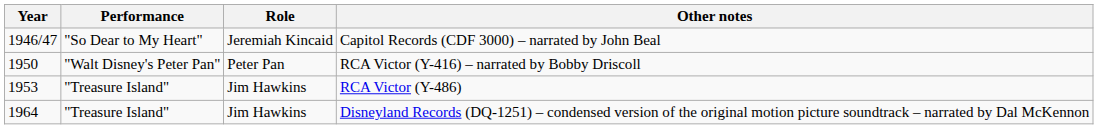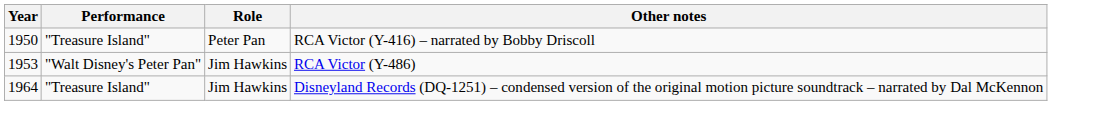- row: 1946/47 | "So Dear to My Heart" | Jeremiah Kincaid | Capitol Records (CDF 3000) – narrated by John Beal
RCA Victor (Y-416) – narrated by Bobby Driscoll | Performance: "Walt Disney's Peter Pan" -> "Treasure Island"
RCA Victor (Y-486) | Performance: "Treasure Island" -> "Walt Disney's Peter Pan"
